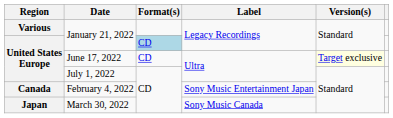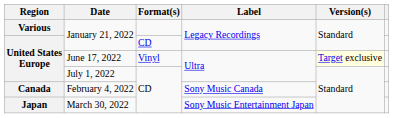United States Europe / January 21, 2022 | Format(s): lightblue background -> no background
June 17, 2022 | Format(s): CD -> Vinyl
February 4, 2022 | Label: Sony Music Entertainment Japan -> Sony Music Canada
March 30, 2022 | Label: Sony Music Canada -> Sony Music Entertainment Japan
